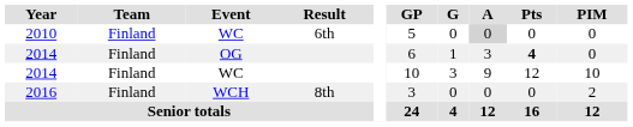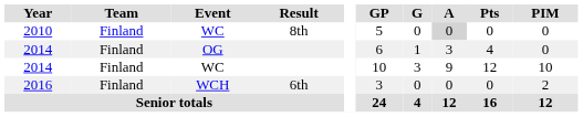2010 | Result: 6th -> 8th
2014 / OG | Pts: bold -> normal
2016 | Result: 8th -> 6th
